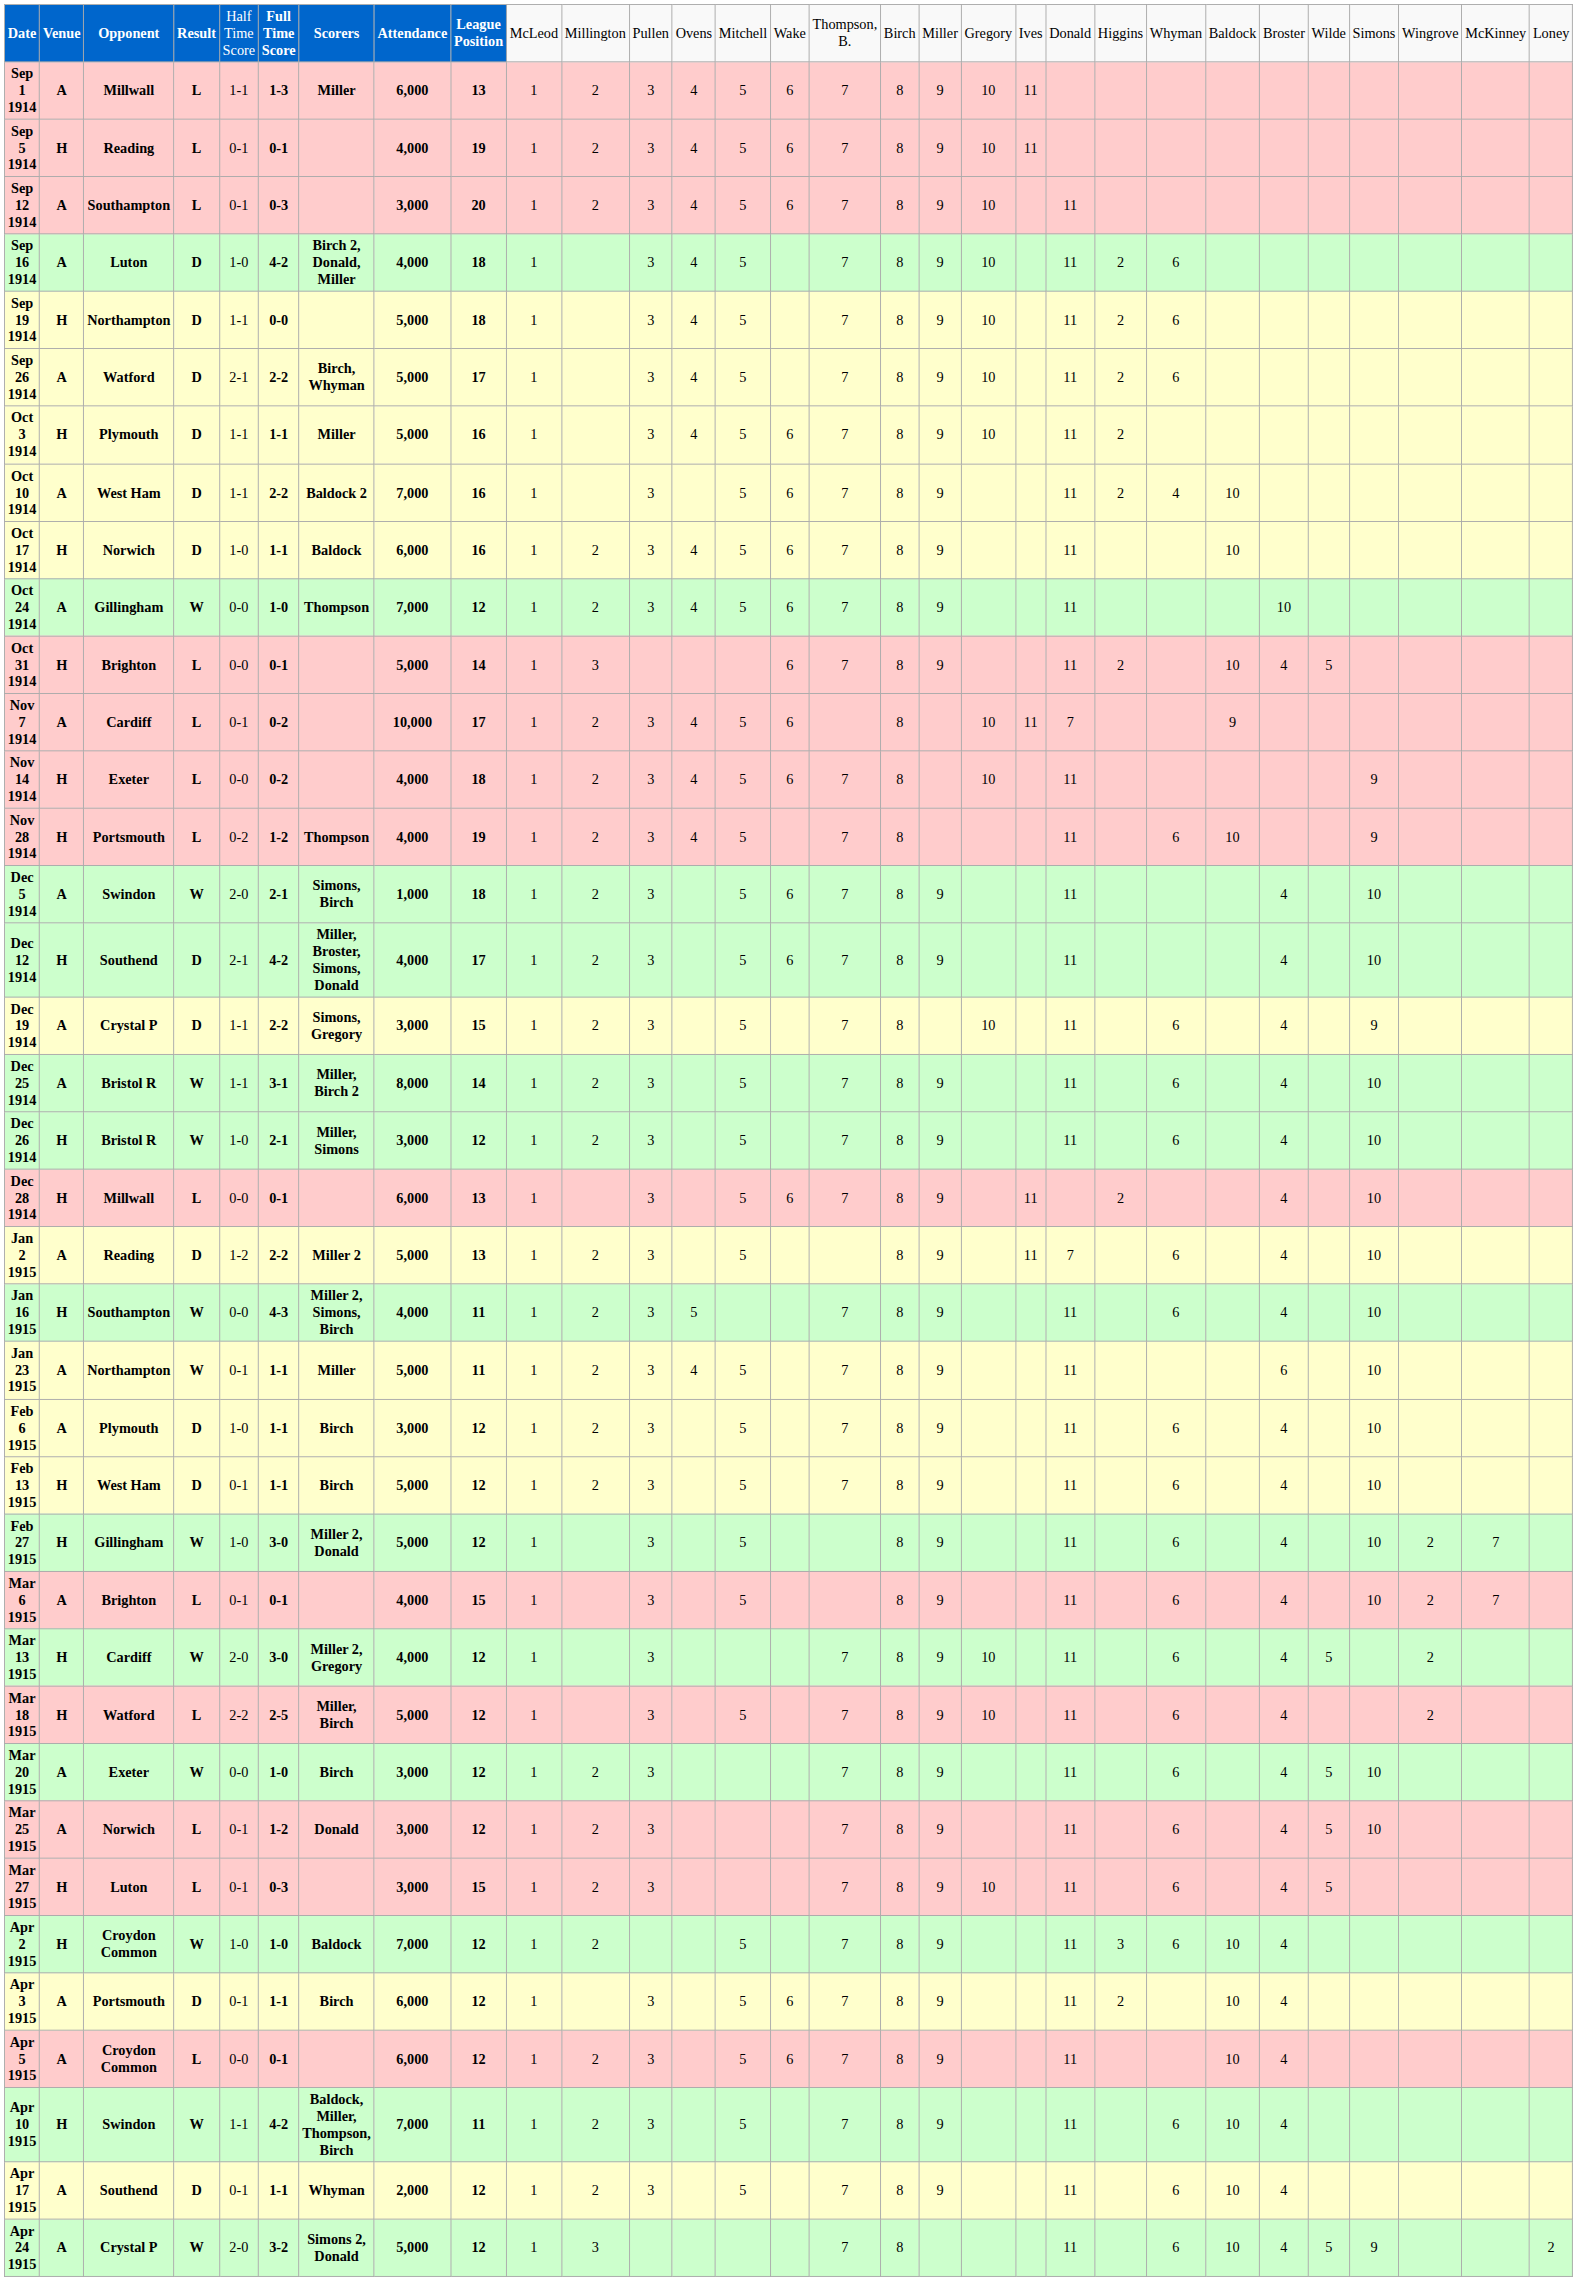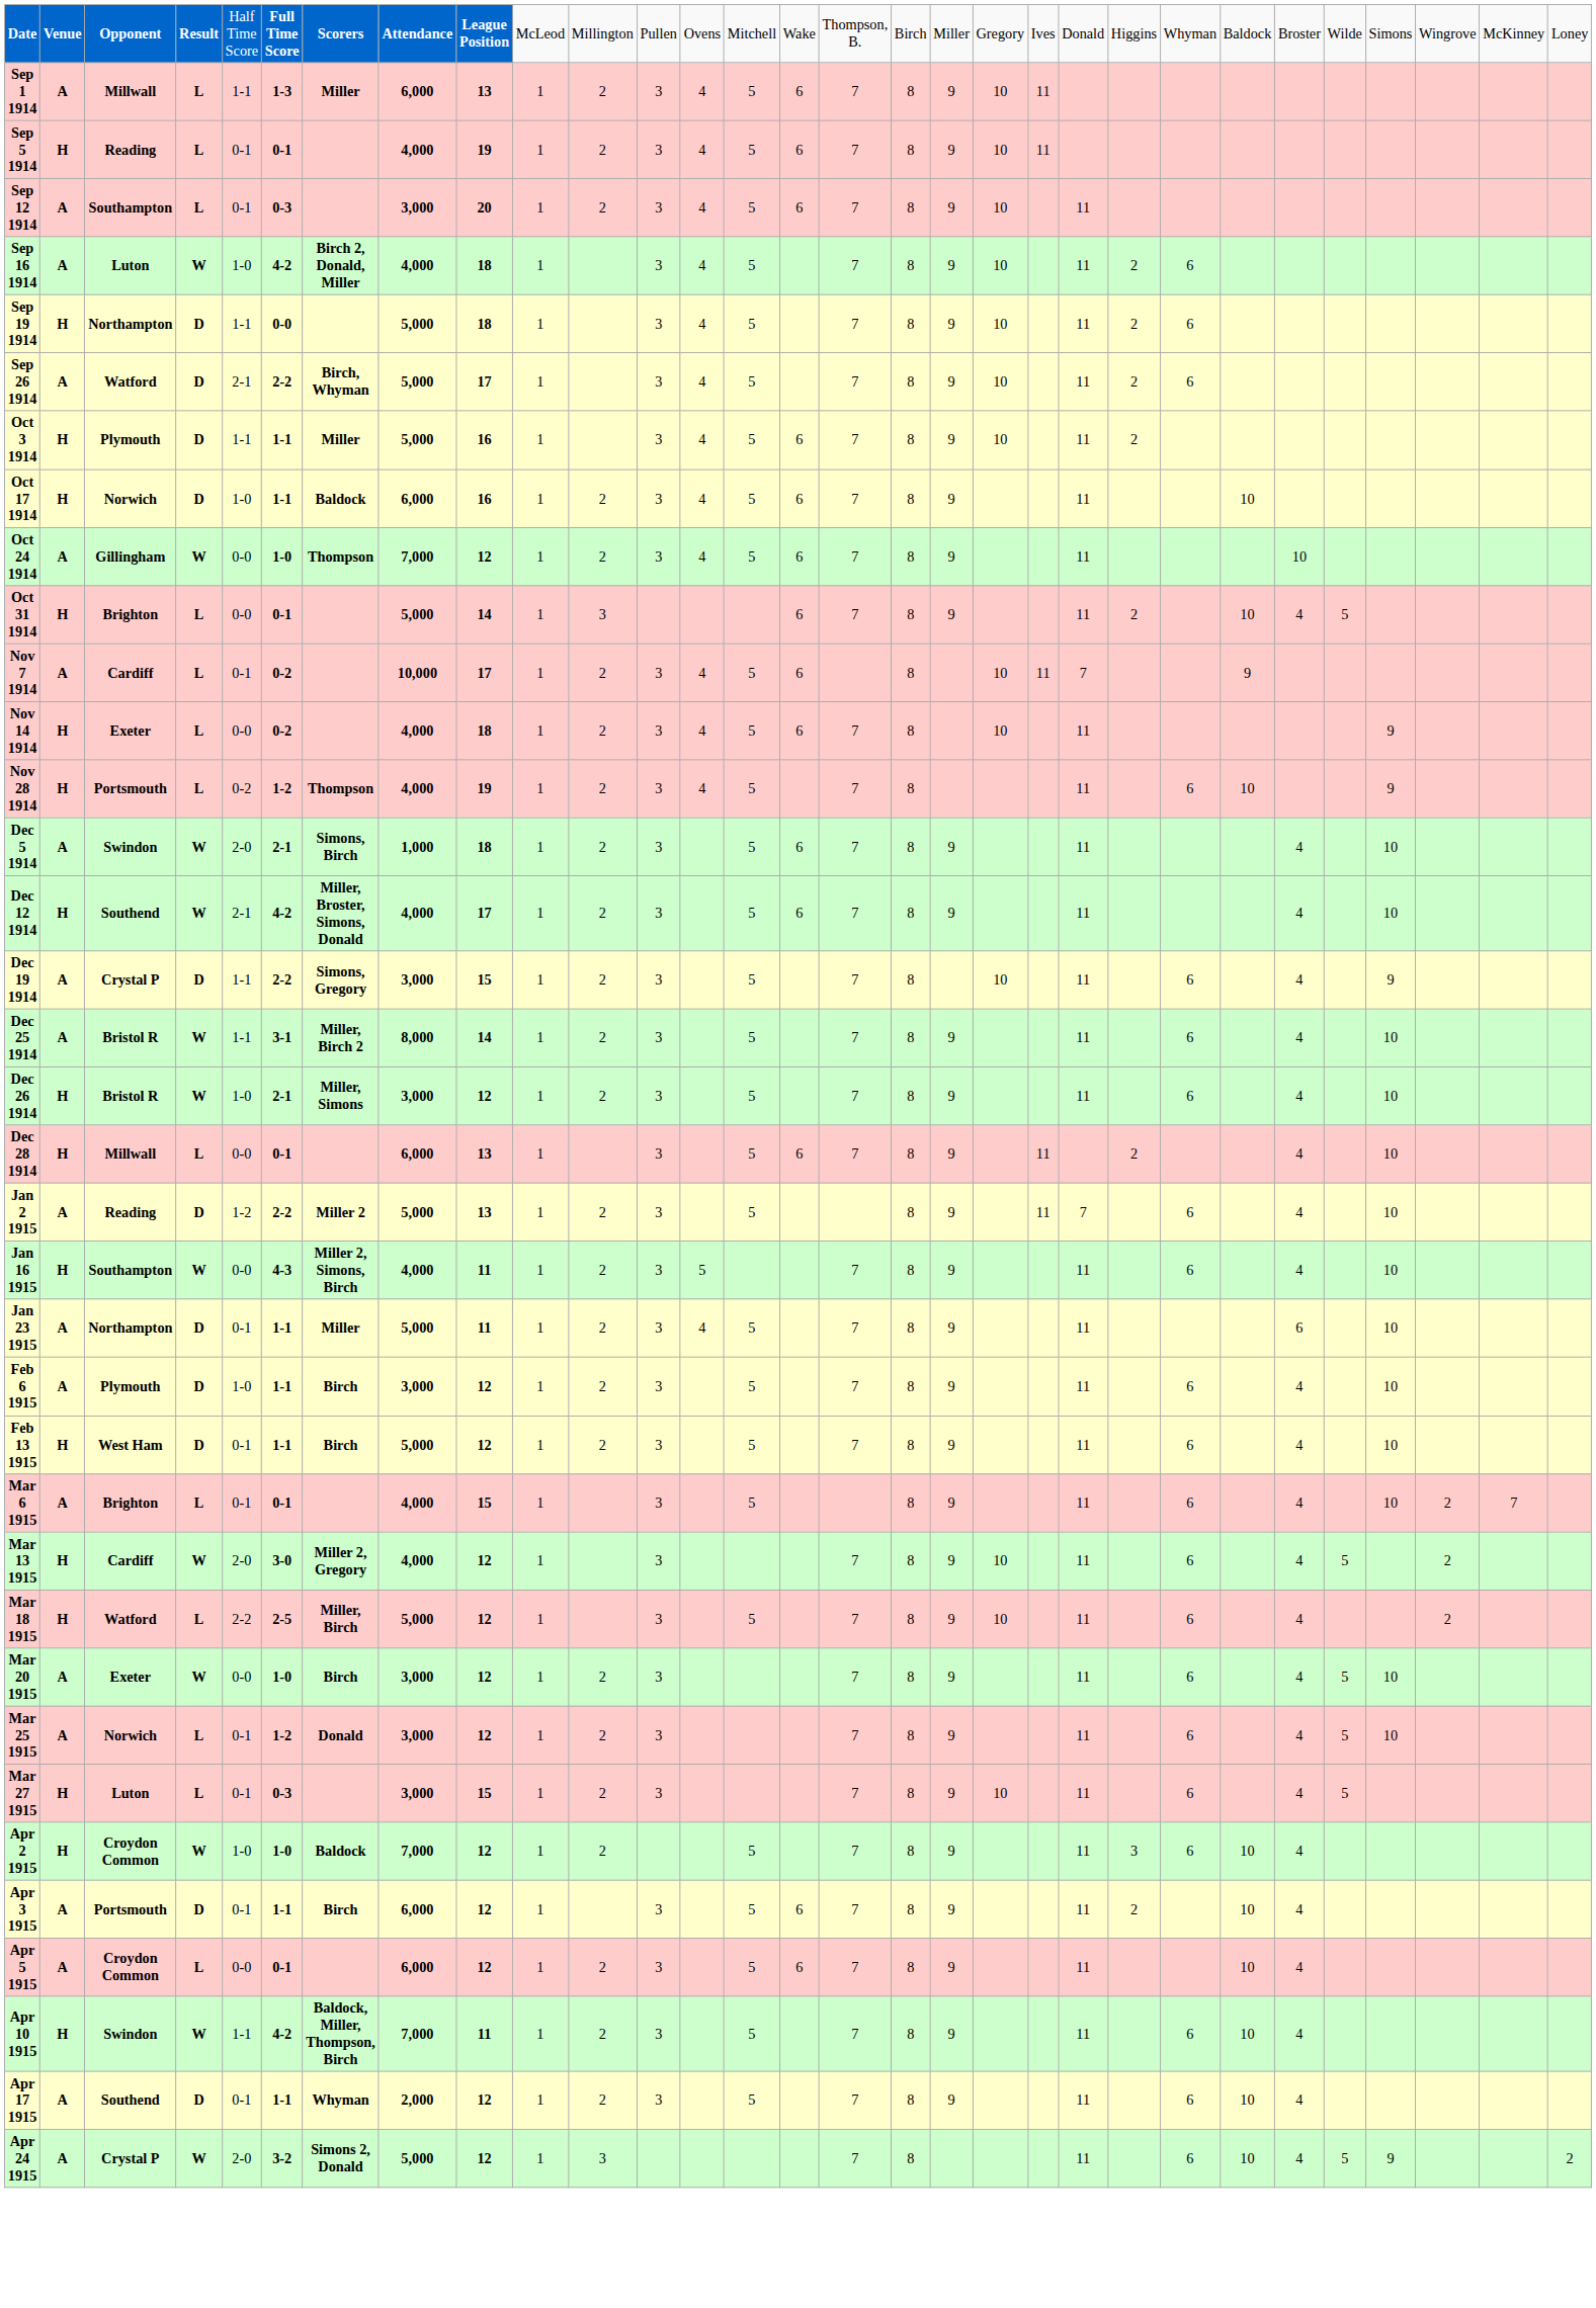Sep 16 1914 | column 4: D -> W
- row: Oct 10 1914 | A | West Ham | D | 1-1 | 2-2 | Baldock 2 | 7,000 | 16 | 1 | 3 | 5 | 6 | 7 | 8 | 9 | 11 | 2 | 4 | 10
Dec 12 1914 | column 4: D -> W
Jan 23 1915 | column 4: W -> D
- row: Feb 27 1915 | H | Gillingham | W | 1-0 | 3-0 | Miller 2, Donald | 5,000 | 12 | 1 | 3 | 5 | 8 | 9 | 11 | 6 | 4 | 10 | 2 | 7
